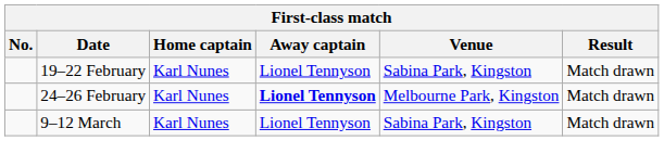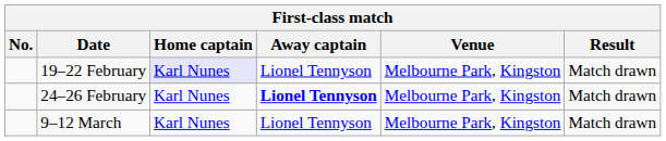19–22 February | Home captain: no background -> lavender background
19–22 February | Venue: Sabina Park, Kingston -> Melbourne Park, Kingston
9–12 March | Venue: Sabina Park, Kingston -> Melbourne Park, Kingston
